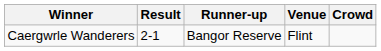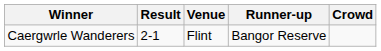columns swapped: Runner-up <-> Venue
